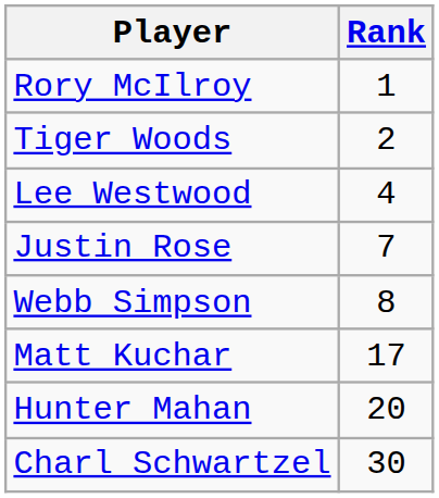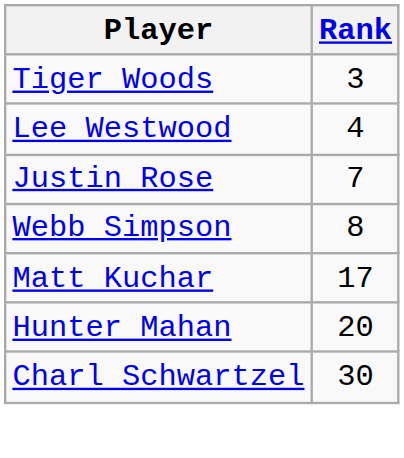- row: Rory McIlroy | 1
Tiger Woods | Rank: 2 -> 3
